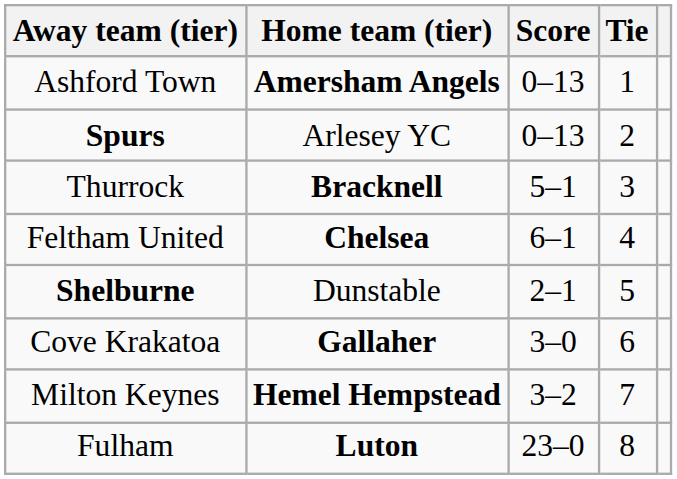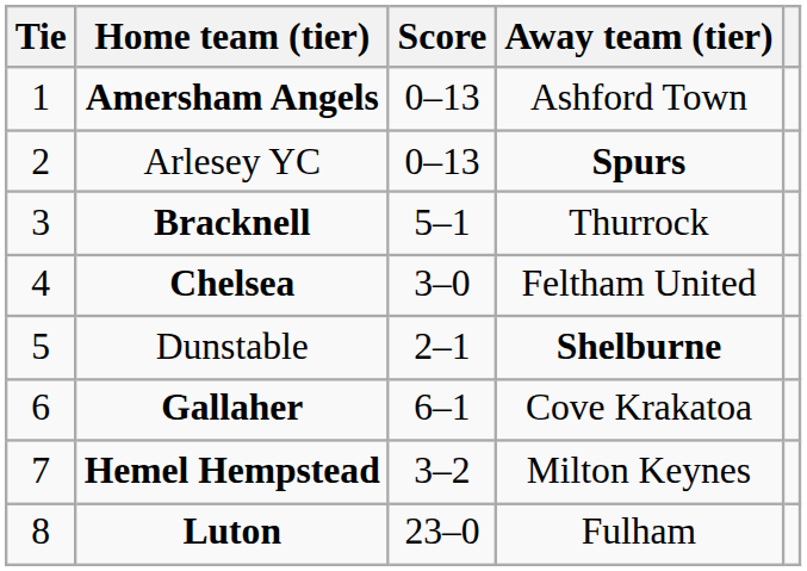columns swapped: Tie <-> Away team (tier)
Chelsea | Score: 6–1 -> 3–0
Gallaher | Score: 3–0 -> 6–1
